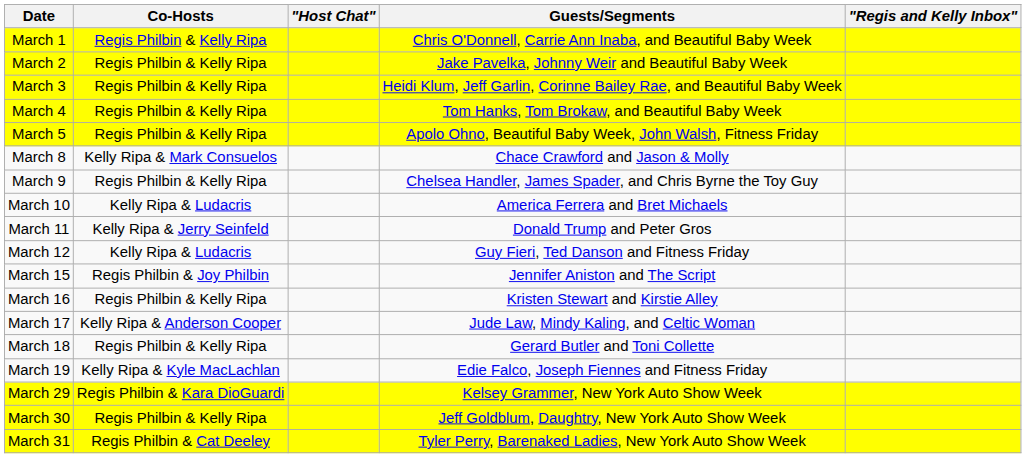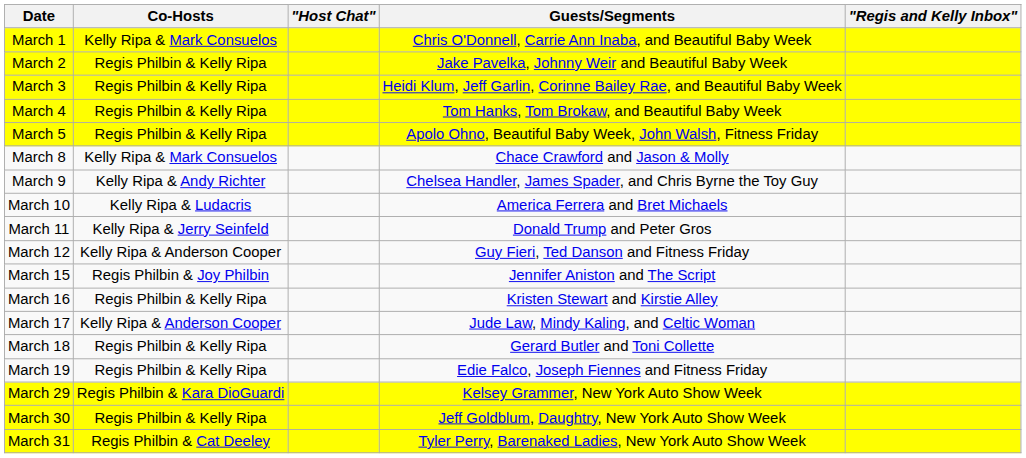March 1 | Co-Hosts: Regis Philbin & Kelly Ripa -> Kelly Ripa & Mark Consuelos
March 9 | Co-Hosts: Regis Philbin & Kelly Ripa -> Kelly Ripa & Andy Richter
March 12 | Co-Hosts: Kelly Ripa & Ludacris -> Kelly Ripa & Anderson Cooper
March 19 | Co-Hosts: Kelly Ripa & Kyle MacLachlan -> Regis Philbin & Kelly Ripa
